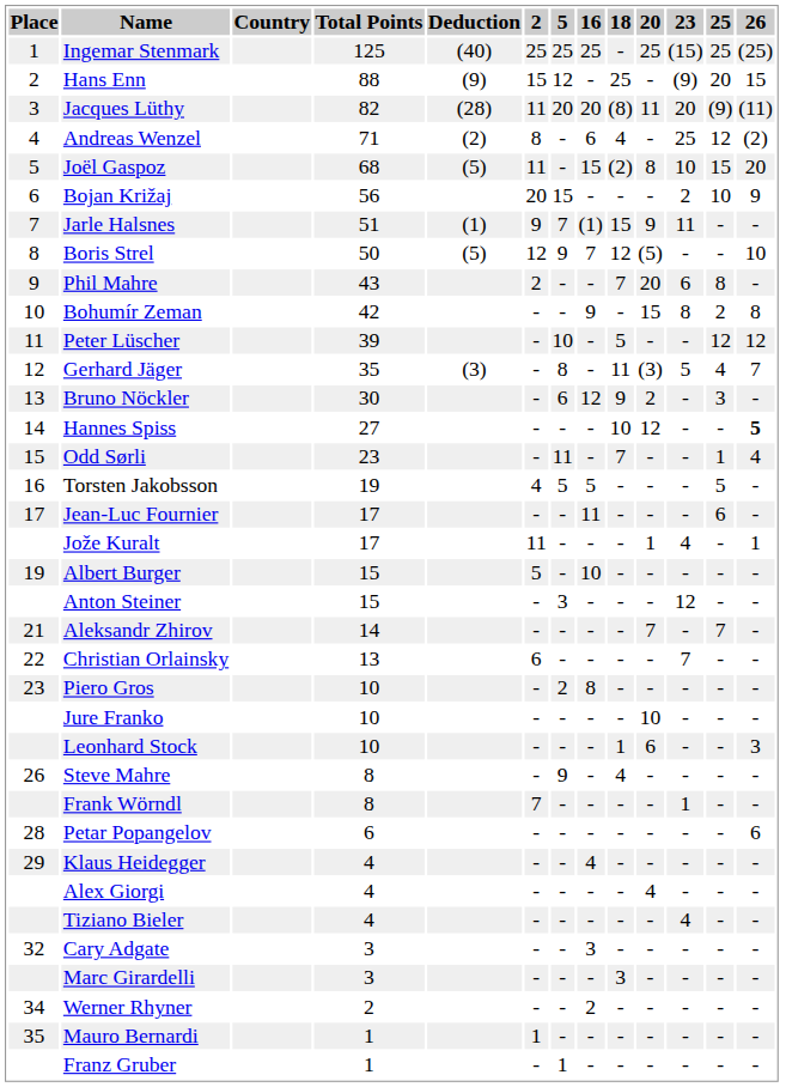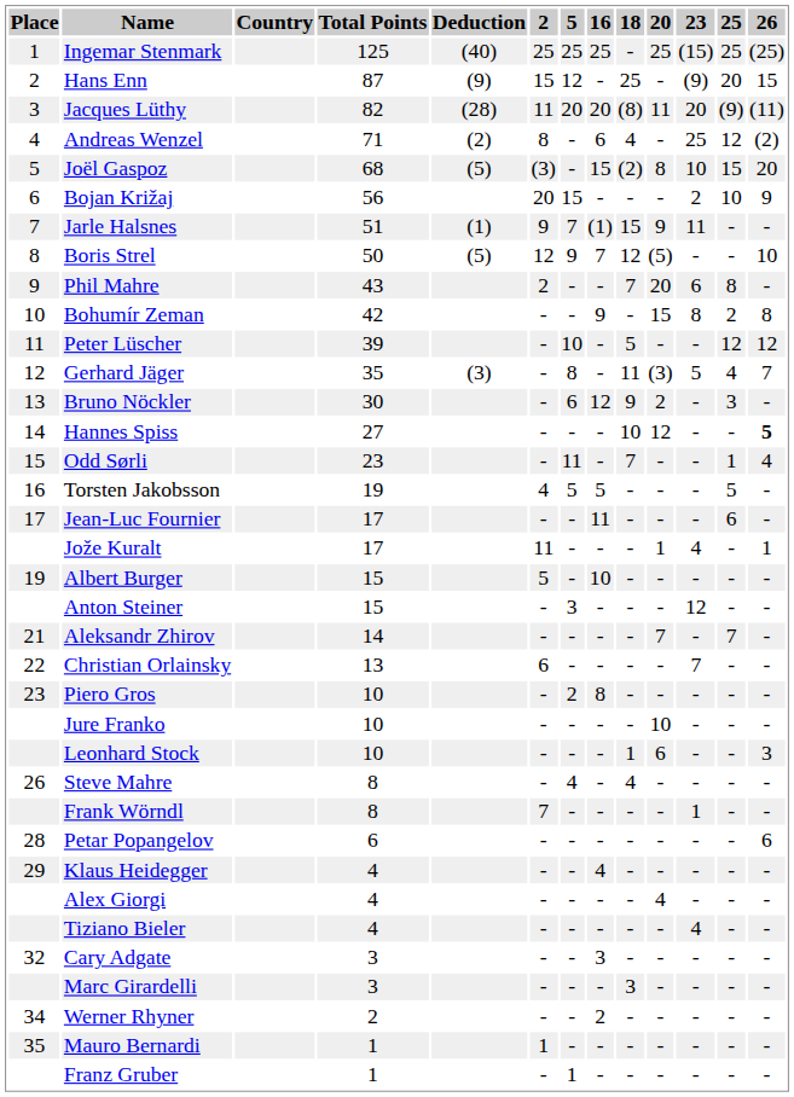Hans Enn | Total Points: 88 -> 87
Joël Gaspoz | 2: 11 -> (3)
Steve Mahre | 5: 9 -> 4
